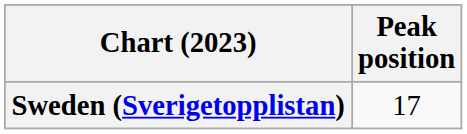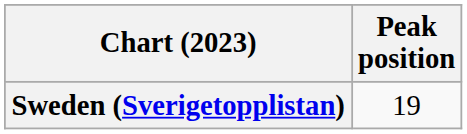Sweden (Sverigetopplistan) | Peak position: 17 -> 19
